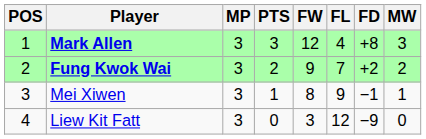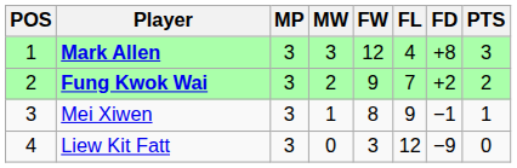columns swapped: MW <-> PTS
